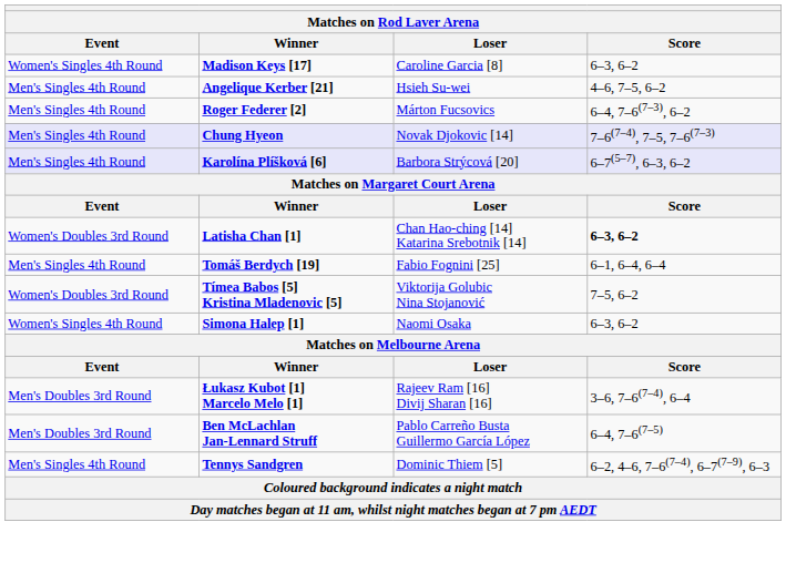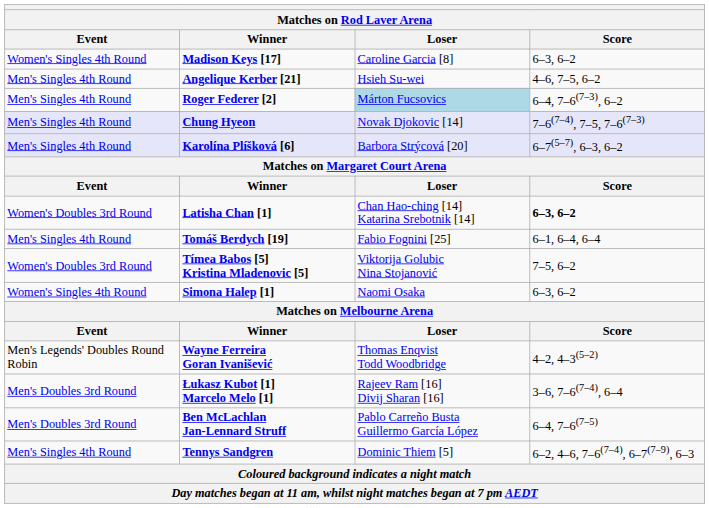Roger Federer [2] | Loser: no background -> lightblue background
+ row: Men's Legends' Doubles Round Robin | Wayne Ferreira Goran Ivanišević | Thomas Enqvist Todd Woodbridge | 4–2, 4–3(5–2)
